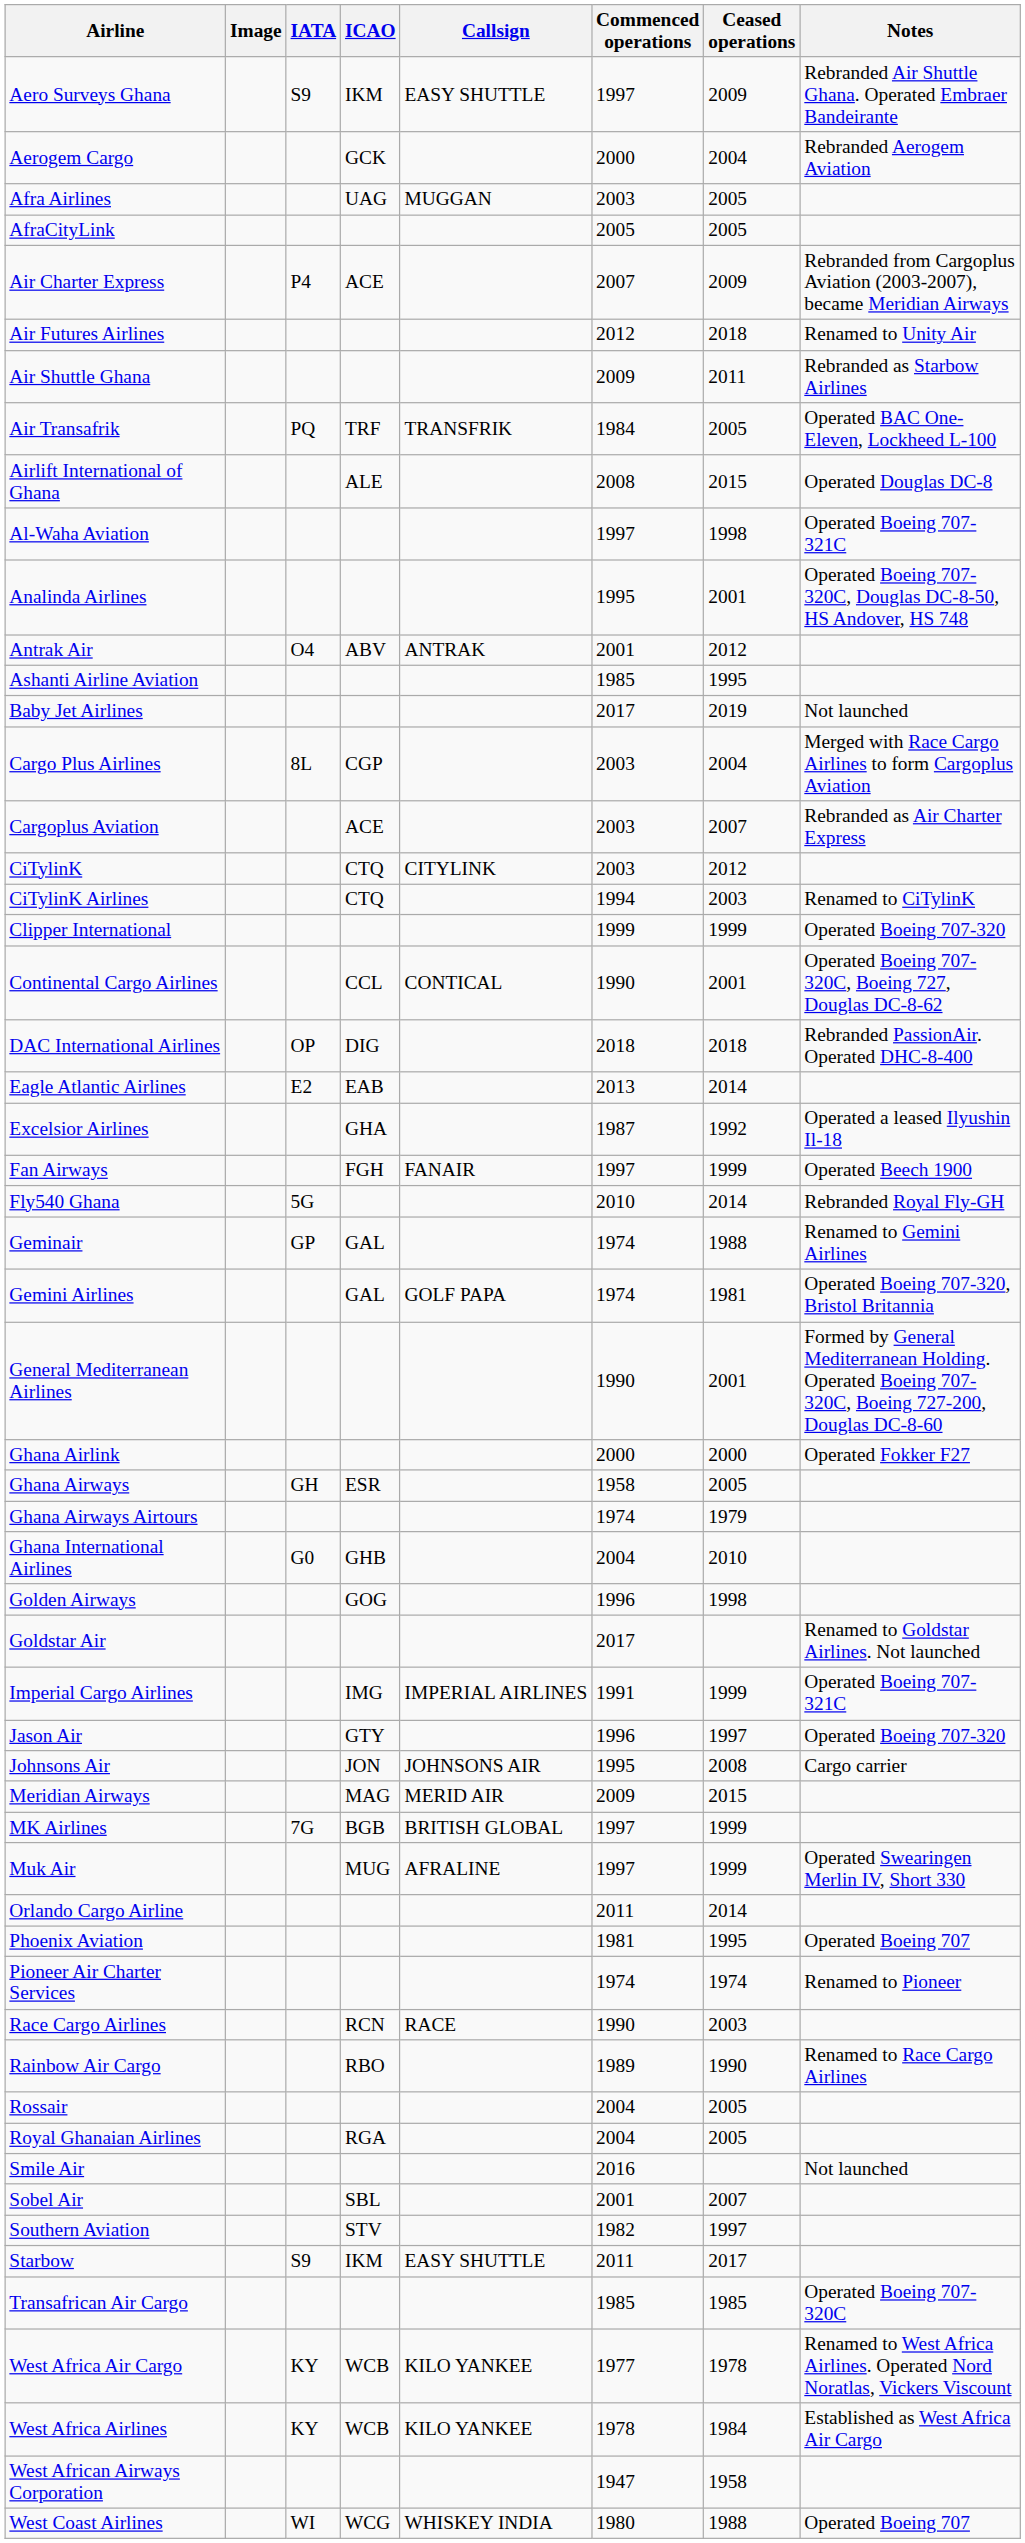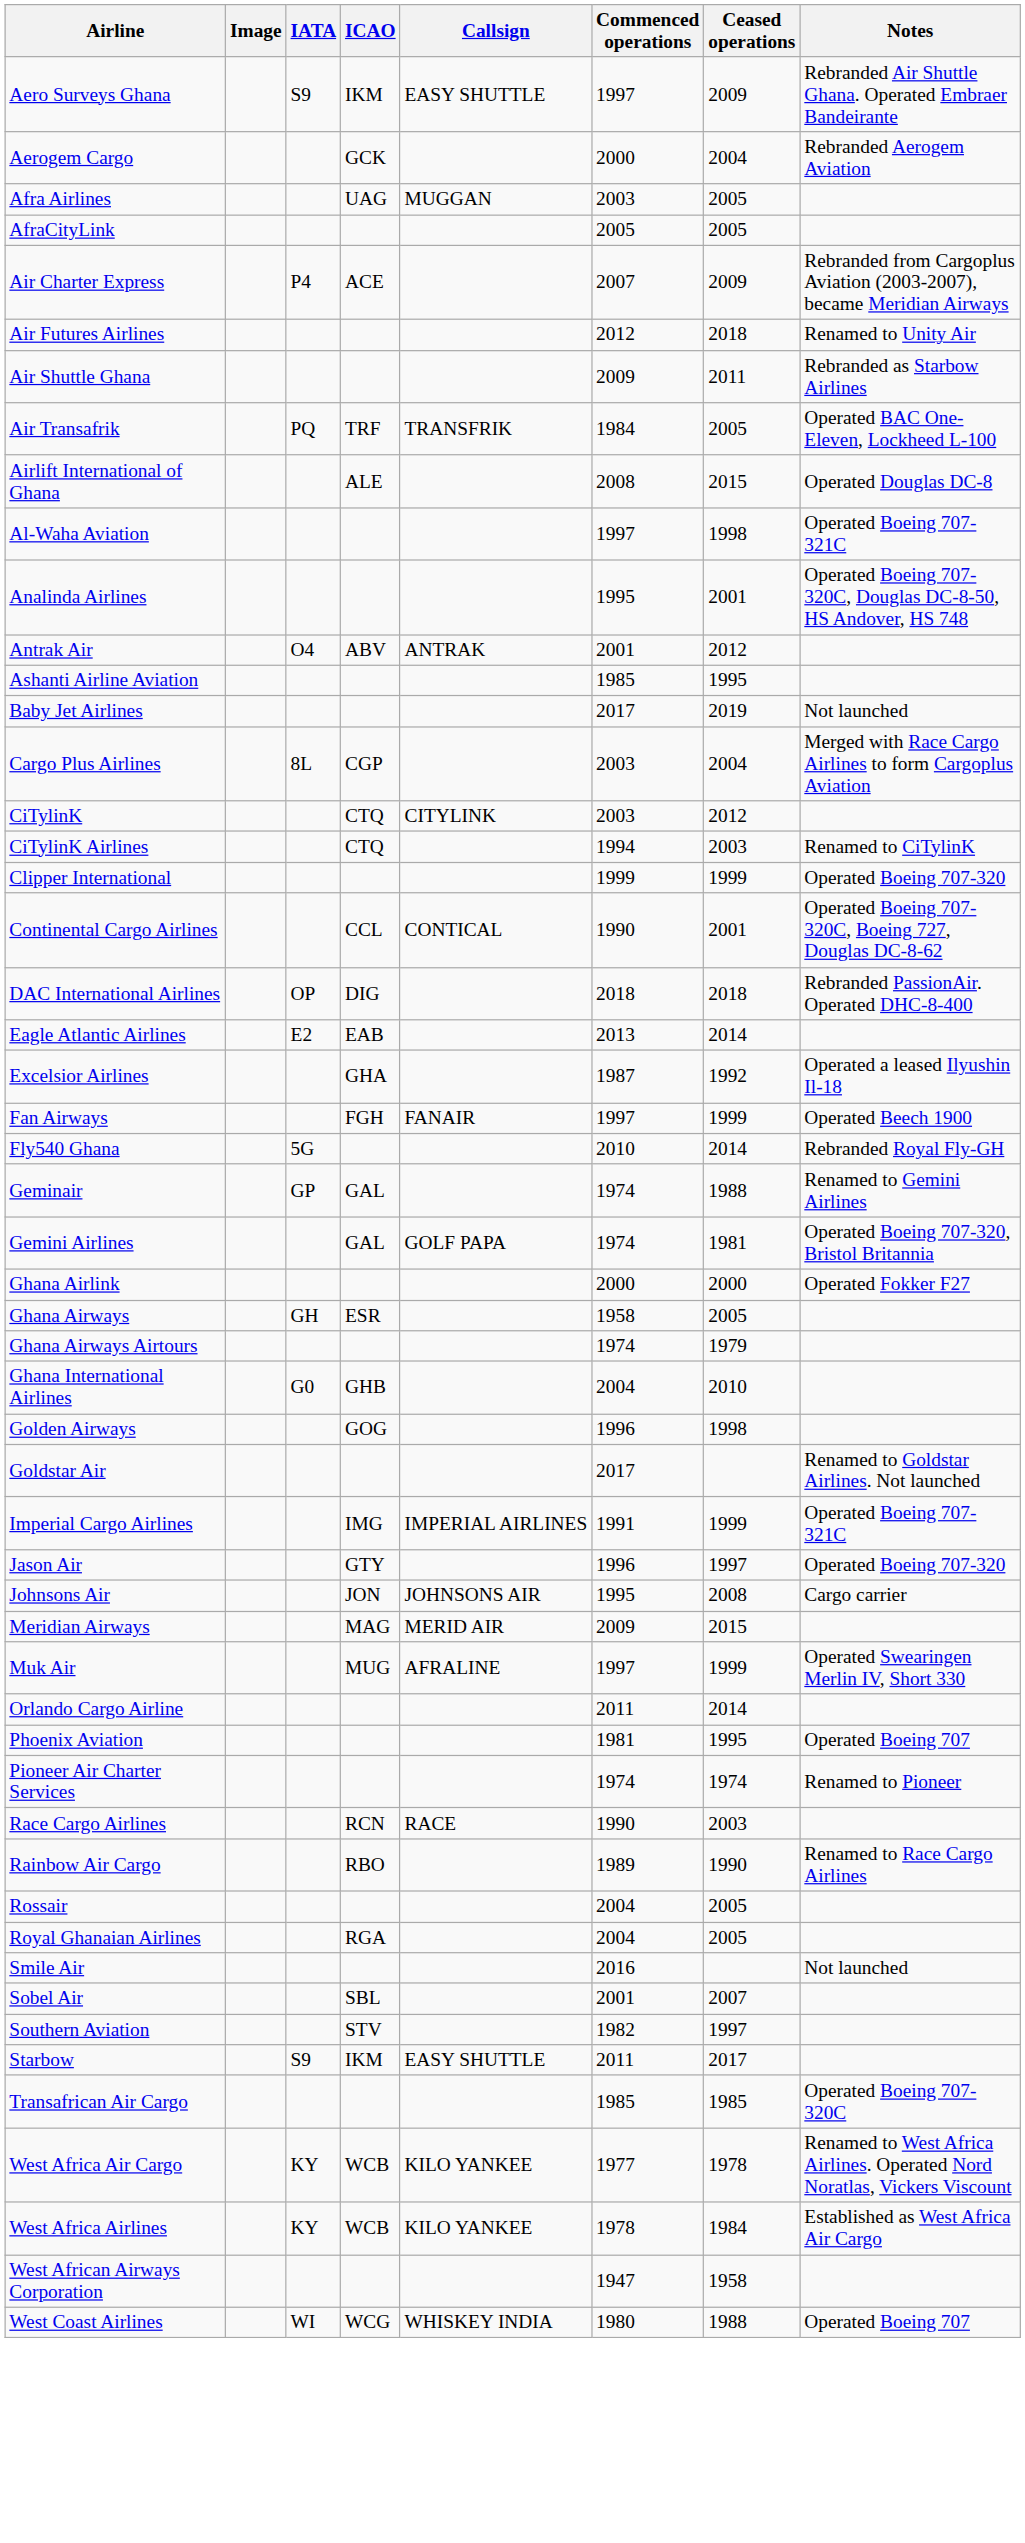- row: Cargoplus Aviation | ACE | 2003 | 2007 | Rebranded as Air Charter Express
- row: General Mediterranean Airlines | 1990 | 2001 | Formed by General Mediterranean Holding. Operated Boeing 707-320C, Boeing 727-200, Douglas DC-8-60
- row: MK Airlines | 7G | BGB | BRITISH GLOBAL | 1997 | 1999
